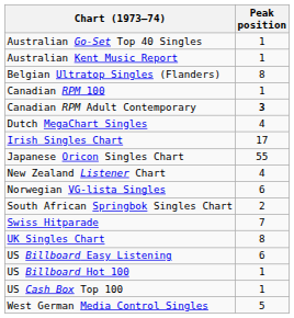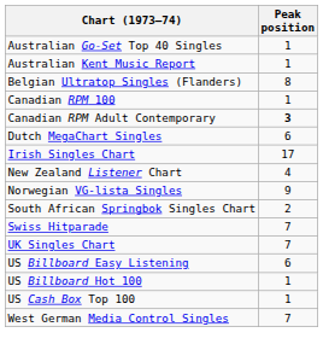Dutch MegaChart Singles | Peak position: 4 -> 6
- row: Japanese Oricon Singles Chart | 55
Norwegian VG-lista Singles | Peak position: 6 -> 9
UK Singles Chart | Peak position: 8 -> 7
West German Media Control Singles | Peak position: 5 -> 7
